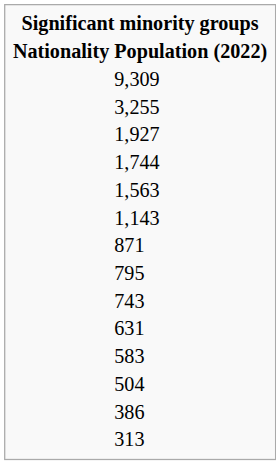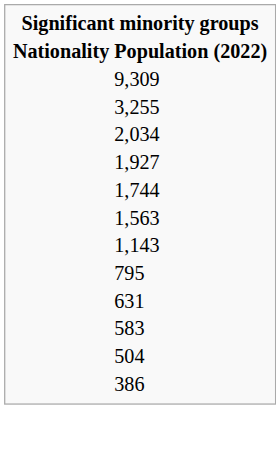+ row: 2,034
- row: 871
- row: 743
- row: 313
